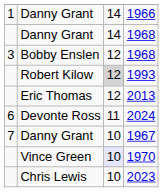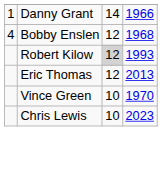- row: Danny Grant | 14 | 1968
Bobby Enslen / 1968 | column 1: 3 -> 4
- row: 6 | Devonte Ross | 11 | 2024
- row: 7 | Danny Grant | 10 | 1967
1970 | column 3: lavender background -> no background
